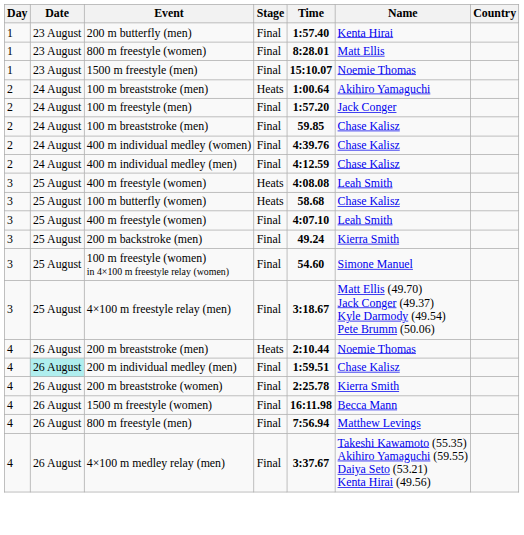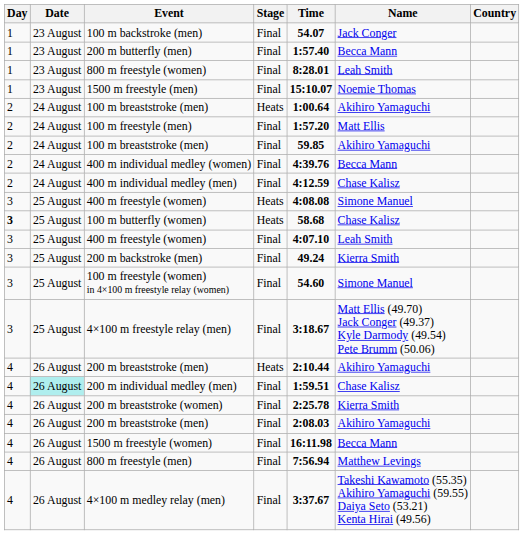+ row: 1 | 23 August | 100 m backstroke (men) | Final | 54.07 | Jack Conger
200 m butterfly (men) | Name: Kenta Hirai -> Becca Mann
800 m freestyle (women) | Name: Matt Ellis -> Leah Smith
100 m freestyle (men) | Name: Jack Conger -> Matt Ellis
100 m breaststroke (men) / Final | Name: Chase Kalisz -> Akihiro Yamaguchi
400 m individual medley (women) | Name: Chase Kalisz -> Becca Mann
400 m freestyle (women) / Heats | Name: Leah Smith -> Simone Manuel
100 m butterfly (women) | Day: normal -> bold
200 m breaststroke (men) / Heats | Name: Noemie Thomas -> Akihiro Yamaguchi
+ row: 4 | 26 August | 200 m breaststroke (men) | Final | 2:08.03 | Akihiro Yamaguchi
